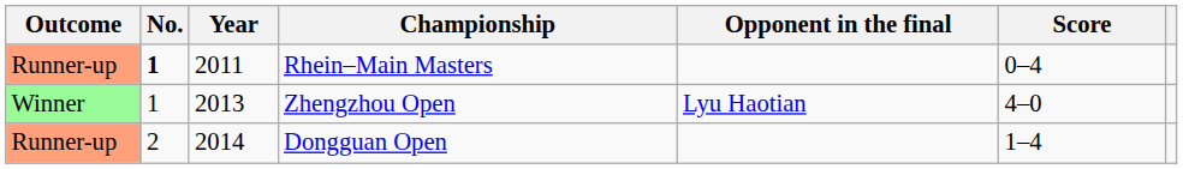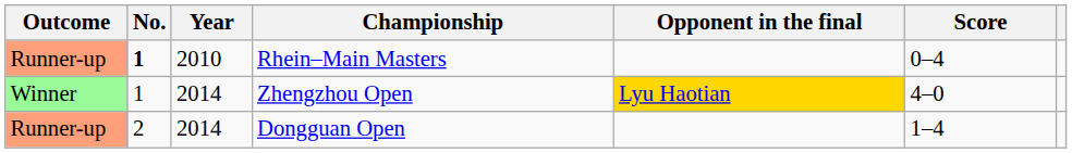Rhein–Main Masters | Year: 2011 -> 2010
Zhengzhou Open | Year: 2013 -> 2014
Zhengzhou Open | Opponent in the final: no background -> gold background
